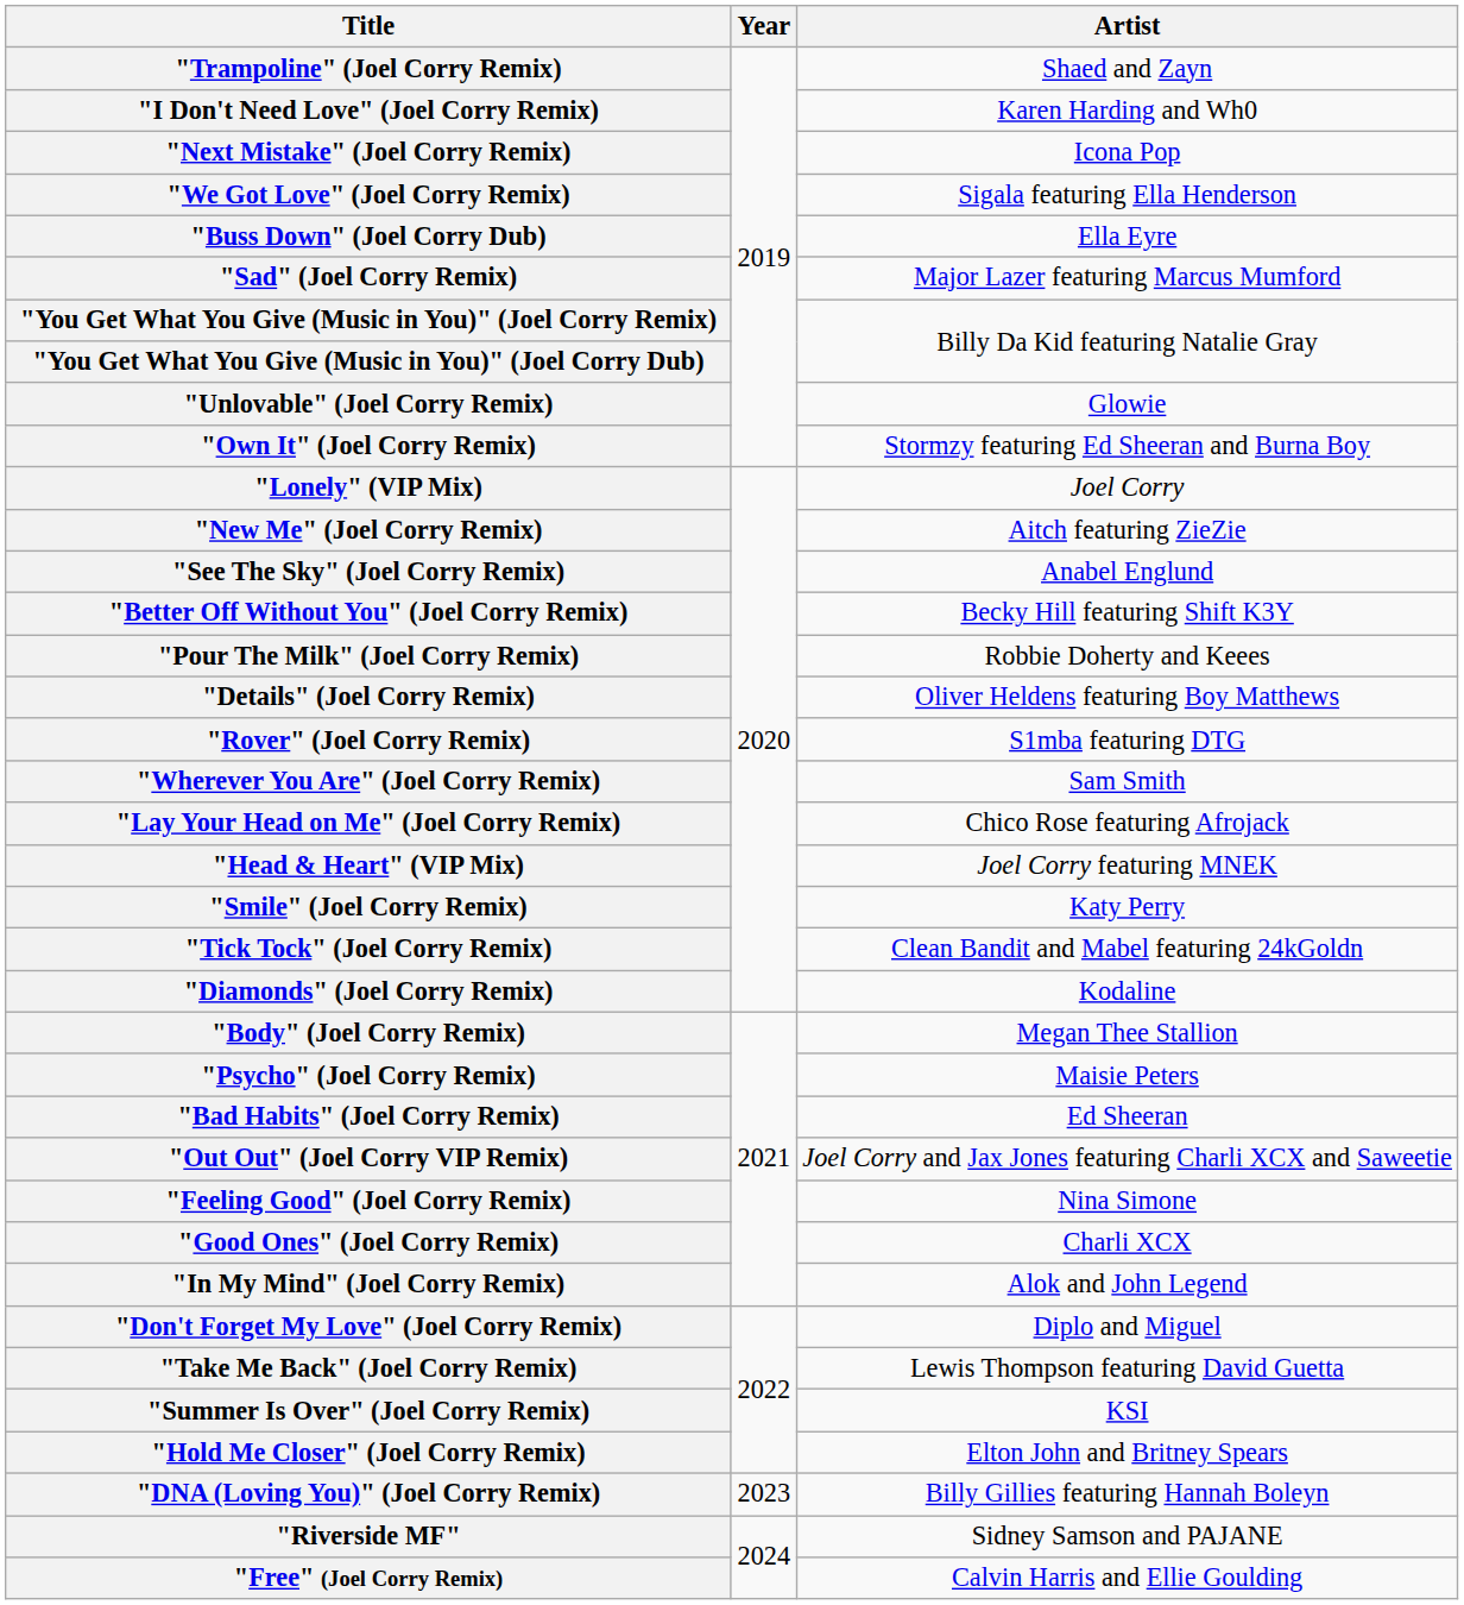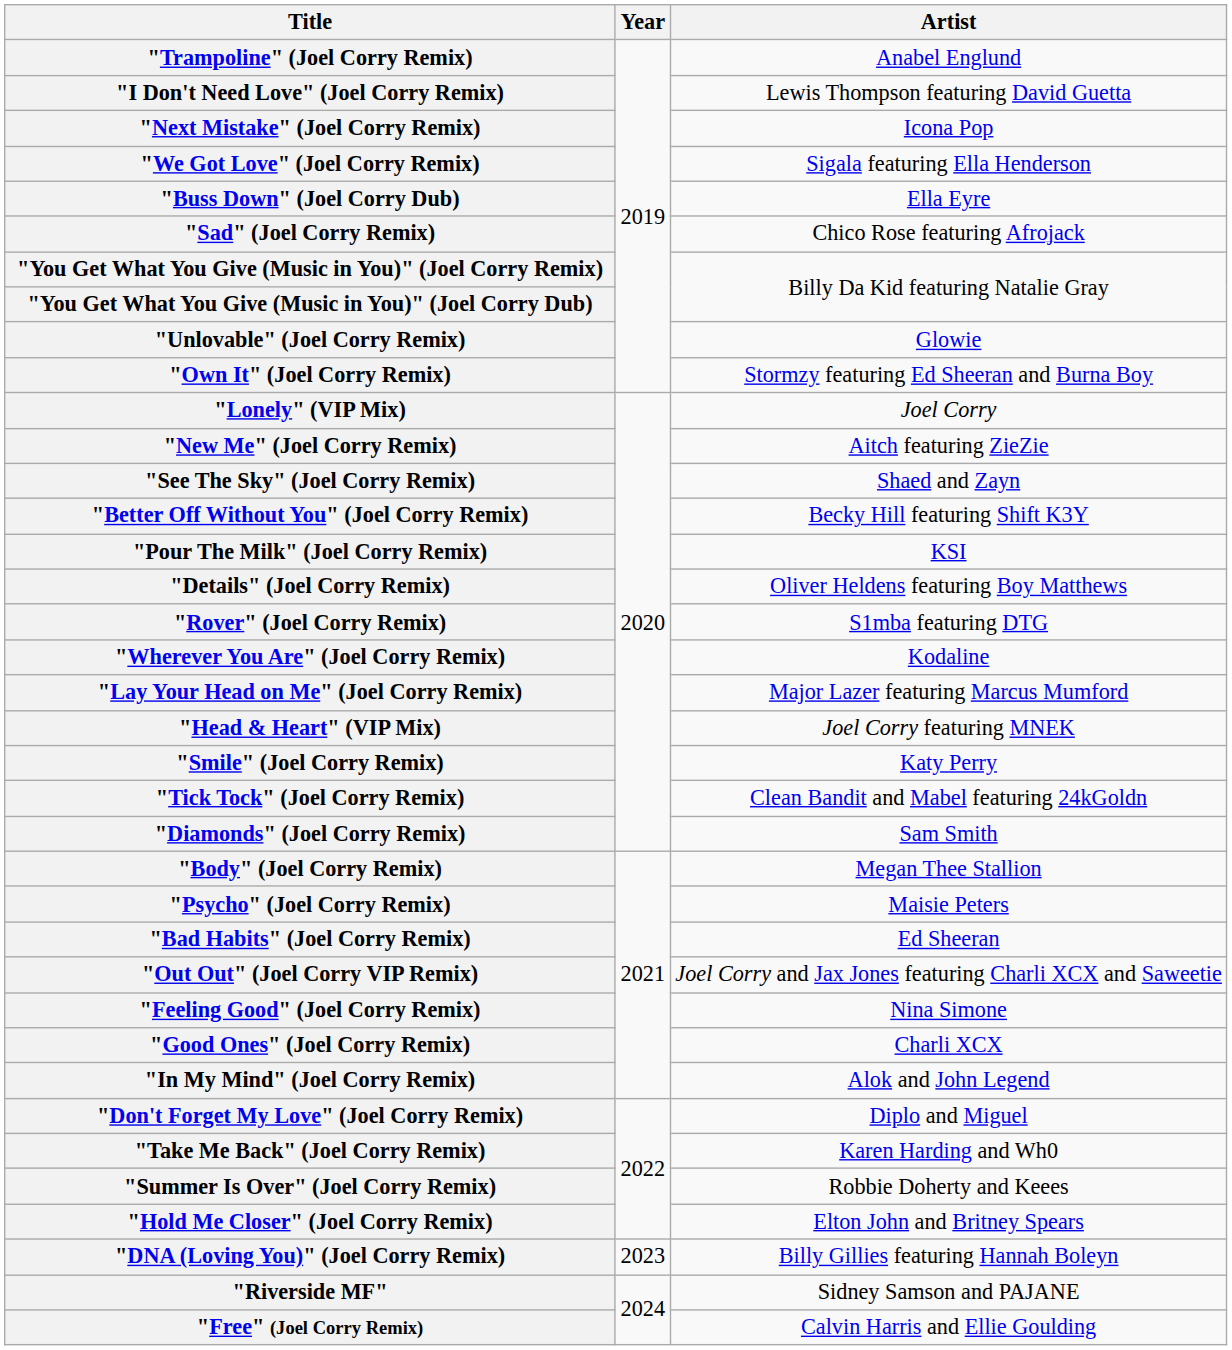"Trampoline" (Joel Corry Remix) | Artist: Shaed and Zayn -> Anabel Englund
"I Don't Need Love" (Joel Corry Remix) | Artist: Karen Harding and Wh0 -> Lewis Thompson featuring David Guetta
"Sad" (Joel Corry Remix) | Artist: Major Lazer featuring Marcus Mumford -> Chico Rose featuring Afrojack
"See The Sky" (Joel Corry Remix) | Artist: Anabel Englund -> Shaed and Zayn
"Pour The Milk" (Joel Corry Remix) | Artist: Robbie Doherty and Keees -> KSI
"Wherever You Are" (Joel Corry Remix) | Artist: Sam Smith -> Kodaline
"Lay Your Head on Me" (Joel Corry Remix) | Artist: Chico Rose featuring Afrojack -> Major Lazer featuring Marcus Mumford
"Diamonds" (Joel Corry Remix) | Artist: Kodaline -> Sam Smith
"Take Me Back" (Joel Corry Remix) | Artist: Lewis Thompson featuring David Guetta -> Karen Harding and Wh0
"Summer Is Over" (Joel Corry Remix) | Artist: KSI -> Robbie Doherty and Keees
